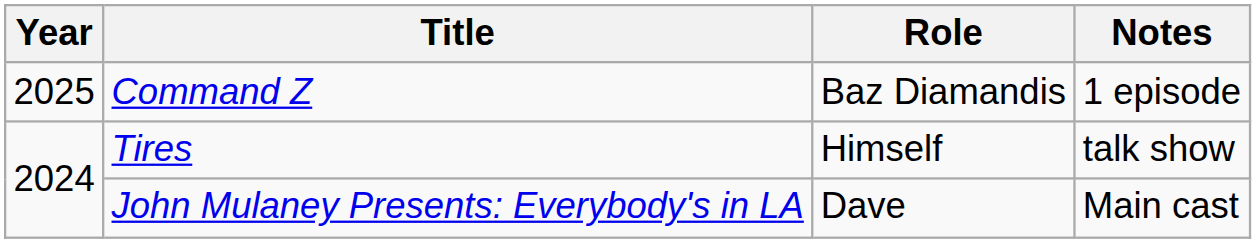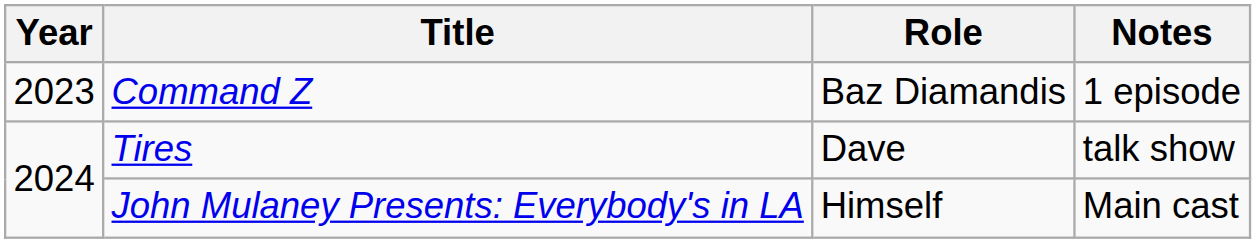Command Z | Year: 2025 -> 2023
Tires | Role: Himself -> Dave
John Mulaney Presents: Everybody's in LA | Role: Dave -> Himself
